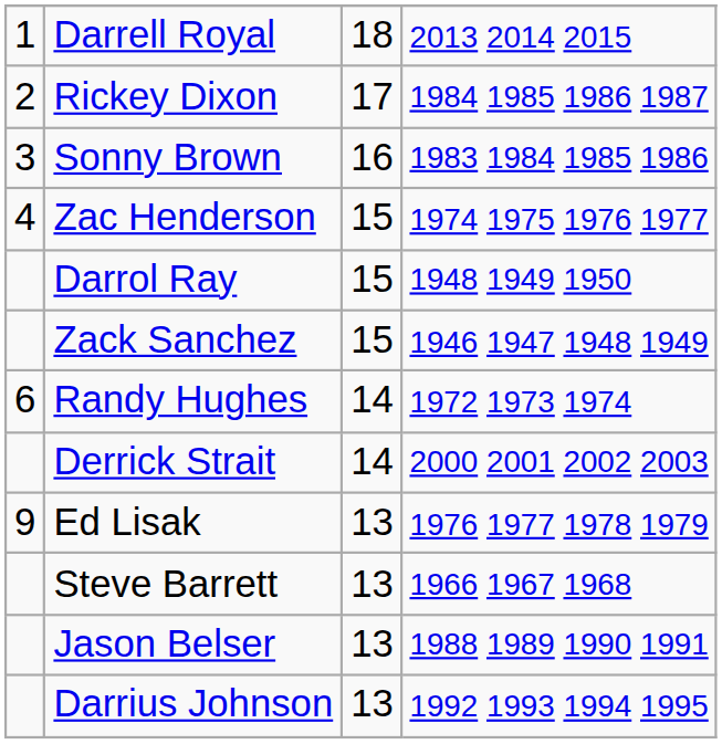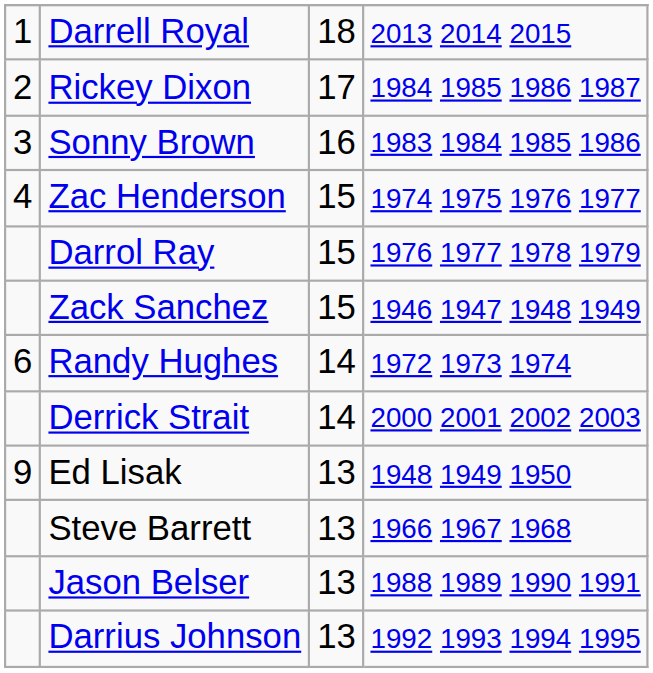Darrol Ray | column 4: 1948 1949 1950 -> 1976 1977 1978 1979
Ed Lisak | column 4: 1976 1977 1978 1979 -> 1948 1949 1950
